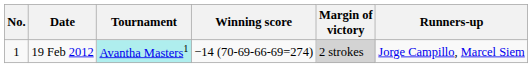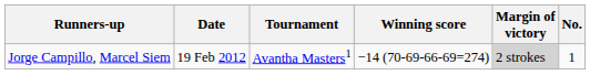columns swapped: No. <-> Runners-up
19 Feb 2012 | Tournament: paleturquoise background -> no background
